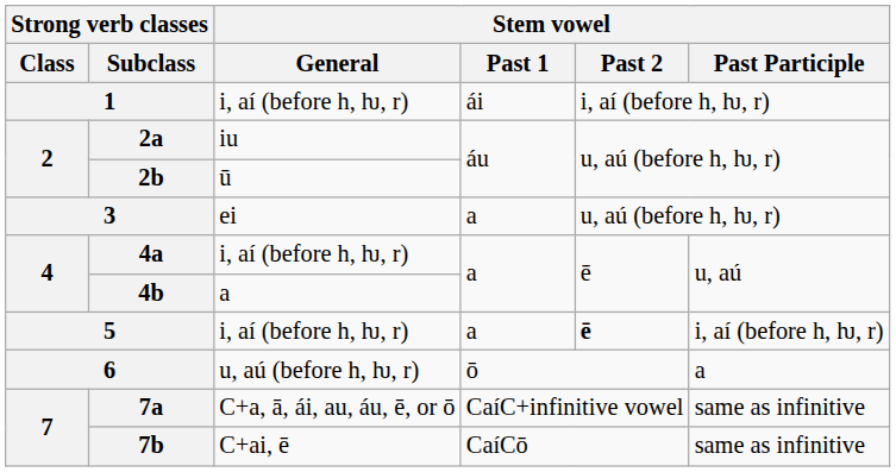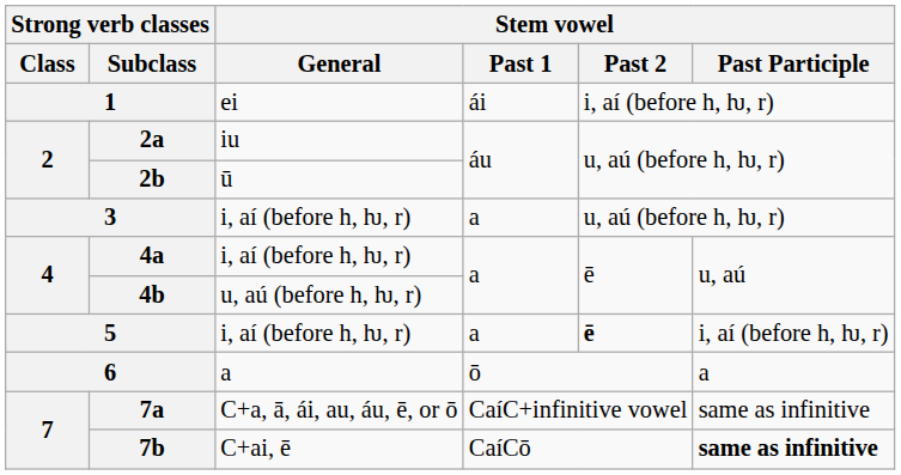1 | Stem vowel / General: i, aí (before h, ƕ, r) -> ei
3 | Stem vowel / General: ei -> i, aí (before h, ƕ, r)
4b | Stem vowel / General: a -> u, aú (before h, ƕ, r)
6 | Stem vowel / General: u, aú (before h, ƕ, r) -> a
7b | Stem vowel / Past Participle: normal -> bold
